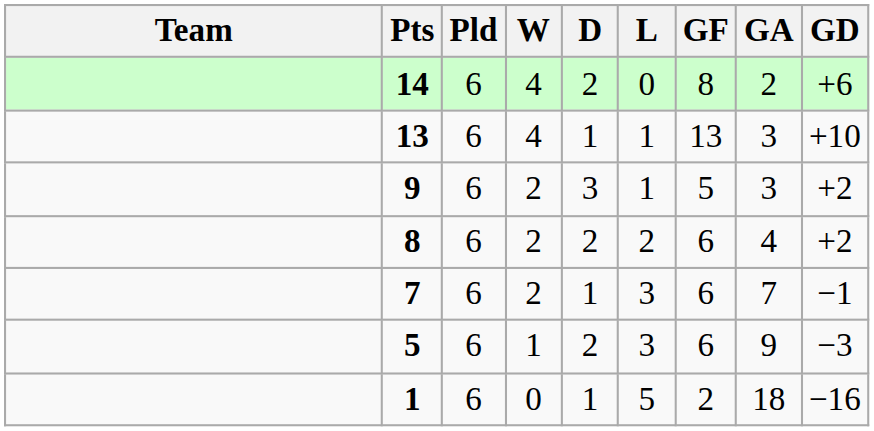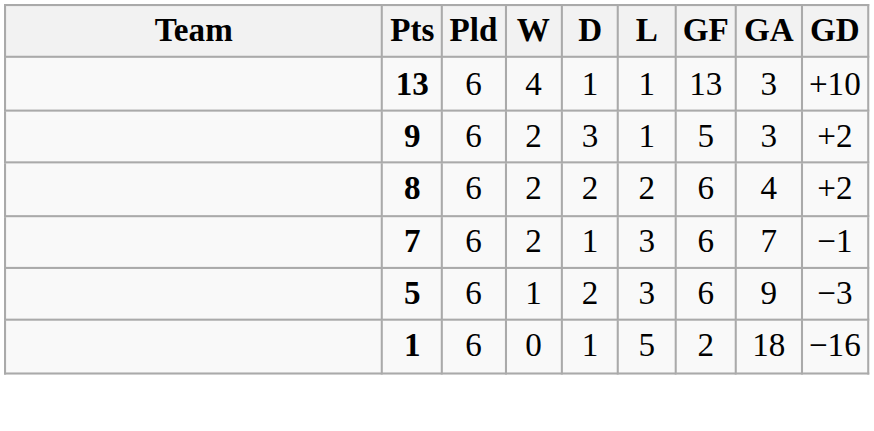- row: 14 | 6 | 4 | 2 | 0 | 8 | 2 | +6
